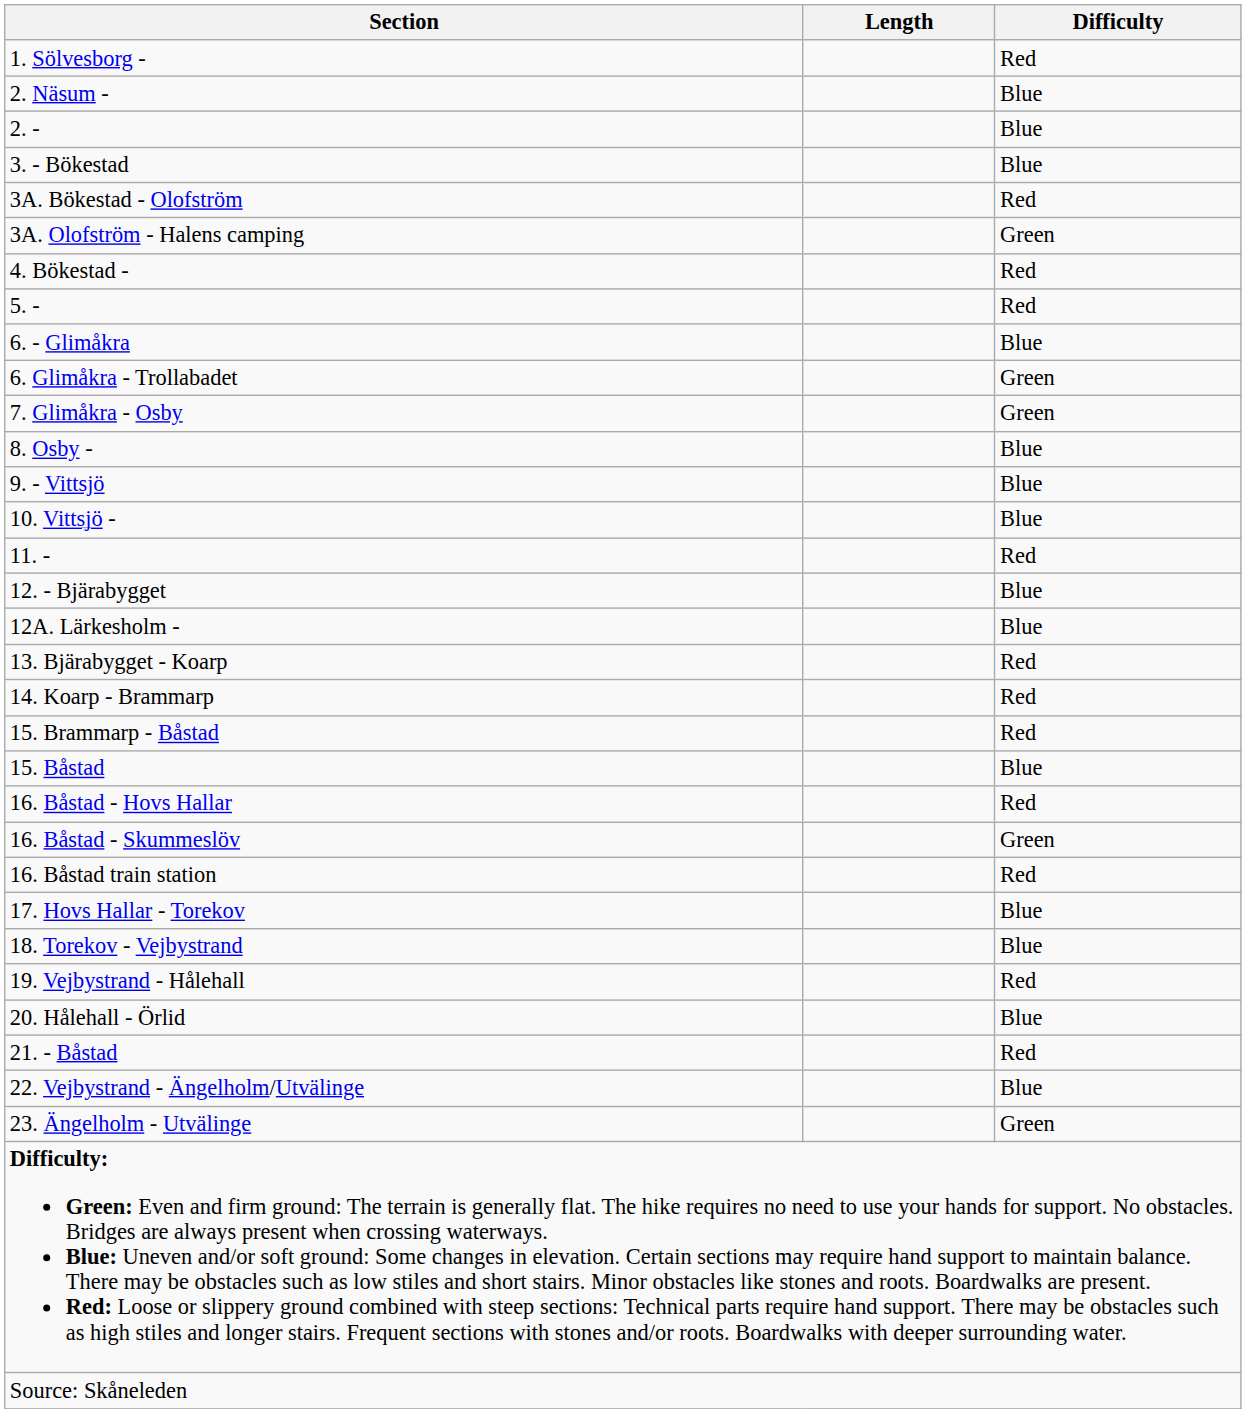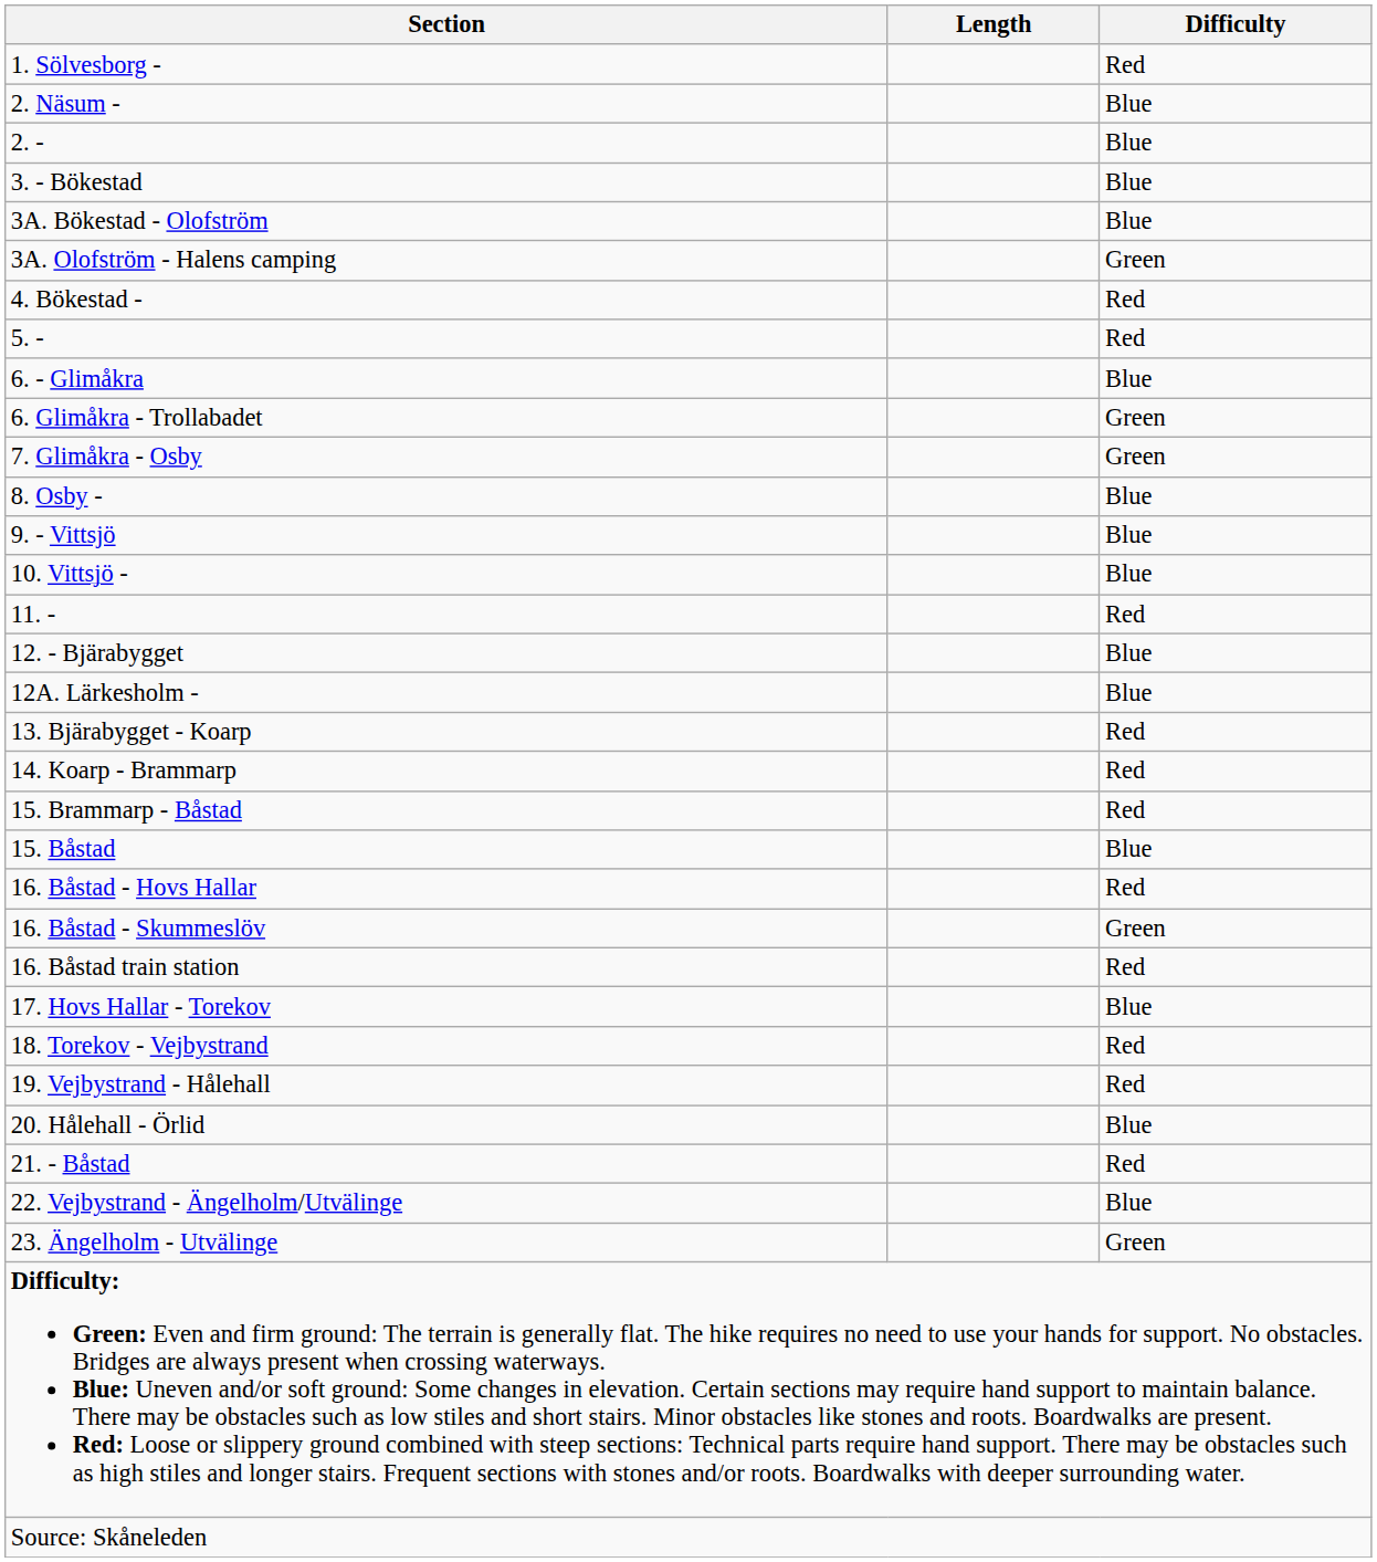3A. Bökestad - Olofström | Difficulty: Red -> Blue
18. Torekov - Vejbystrand | Difficulty: Blue -> Red
